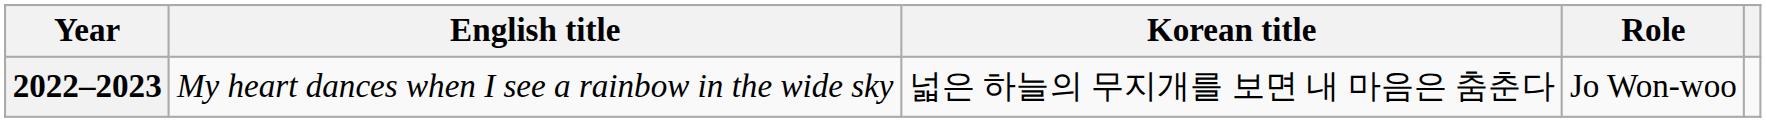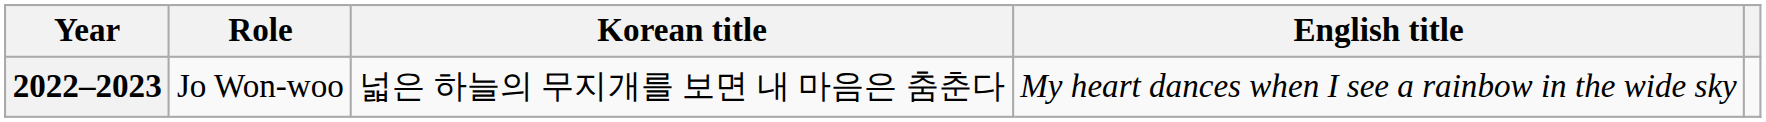columns swapped: English title <-> Role
